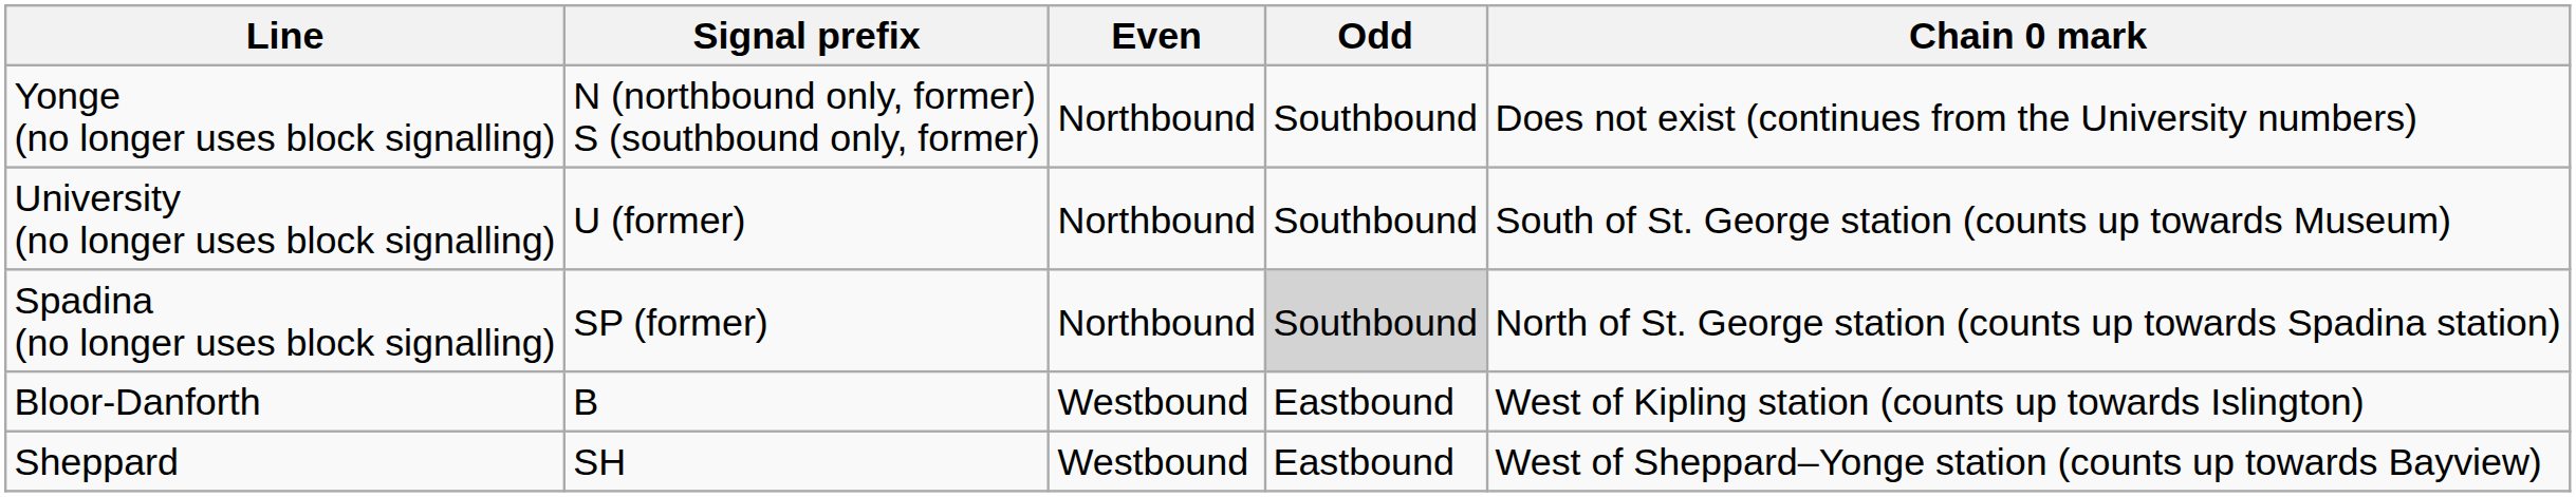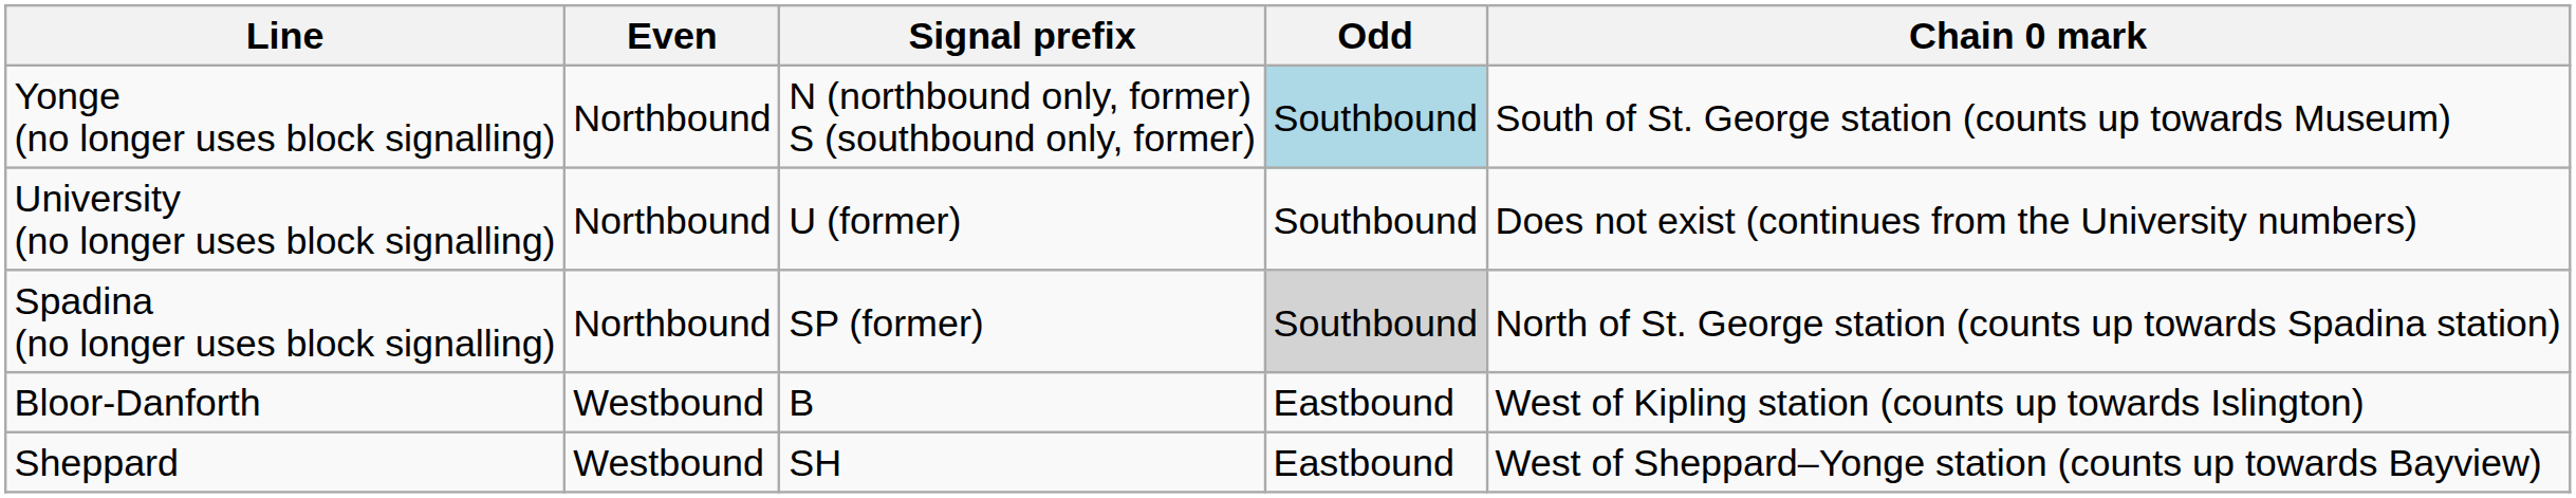columns swapped: Signal prefix <-> Even
Yonge (no longer uses block signalling) | Odd: no background -> lightblue background
Yonge (no longer uses block signalling) | Chain 0 mark: Does not exist (continues from the University numbers) -> South of St. George station (counts up towards Museum)
University (no longer uses block signalling) | Chain 0 mark: South of St. George station (counts up towards Museum) -> Does not exist (continues from the University numbers)
